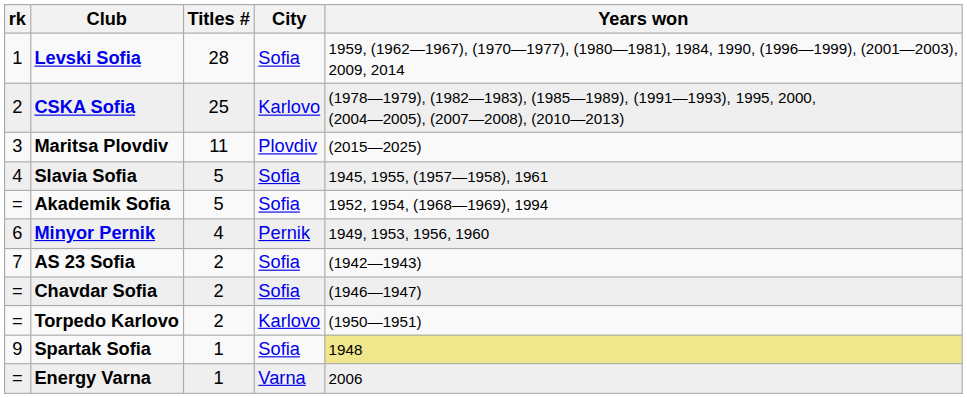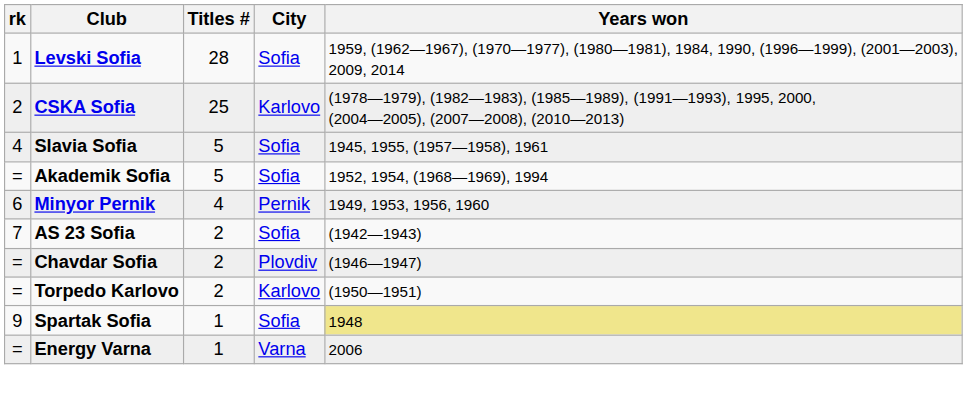- row: 3 | Maritsa Plovdiv | 11 | Plovdiv | (2015—2025)
Chavdar Sofia | City: Sofia -> Plovdiv
